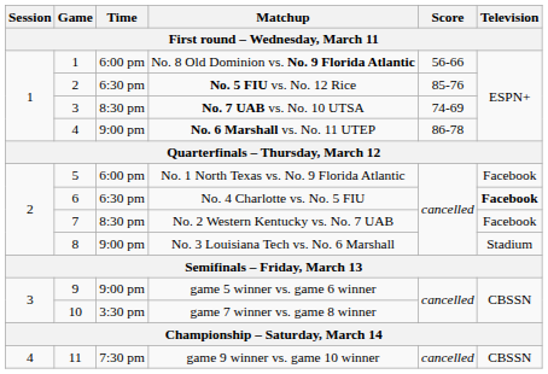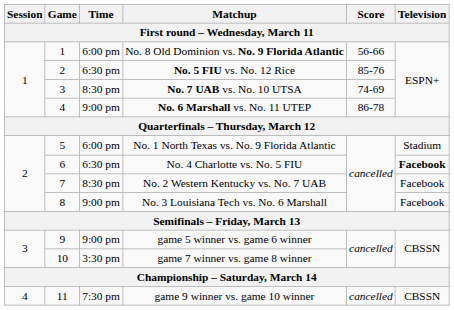No. 1 North Texas vs. No. 9 Florida Atlantic | Television: Facebook -> Stadium
No. 3 Louisiana Tech vs. No. 6 Marshall | Television: Stadium -> Facebook
